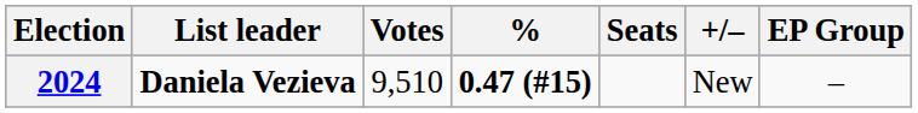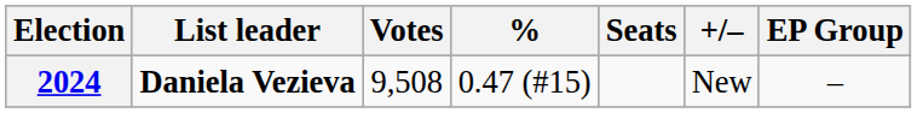2024 | Votes: 9,510 -> 9,508
2024 | %: bold -> normal
